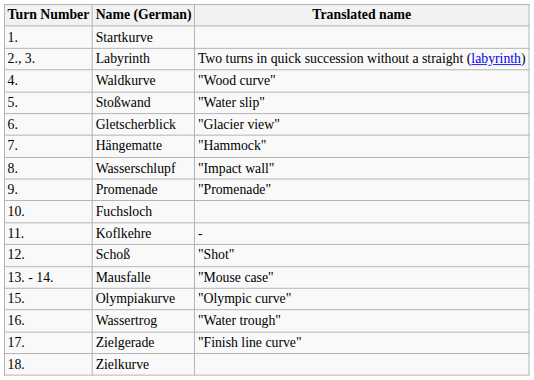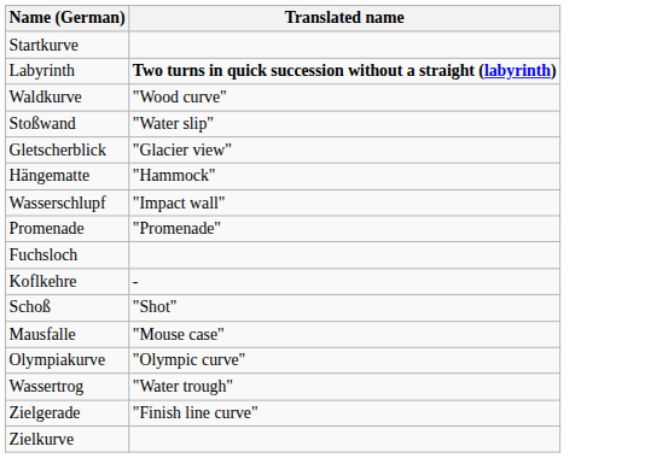- column: Turn Number | 1. | 2., 3. | 4. | 5. | 6. | 7. | 8. | 9. | 10. | 11. | 12. | 13. - 14. | 15. | 16. | 17. | 18.
Labyrinth | Translated name: normal -> bold
